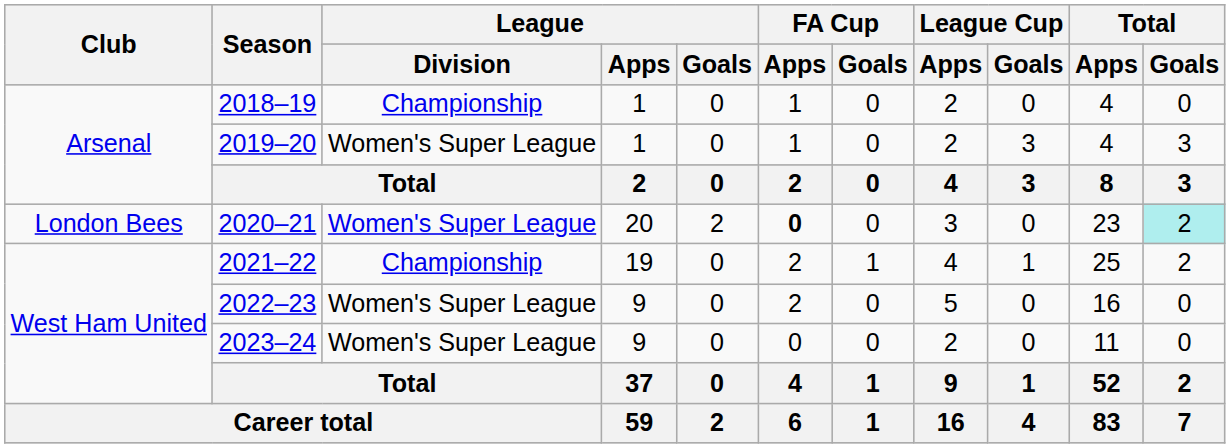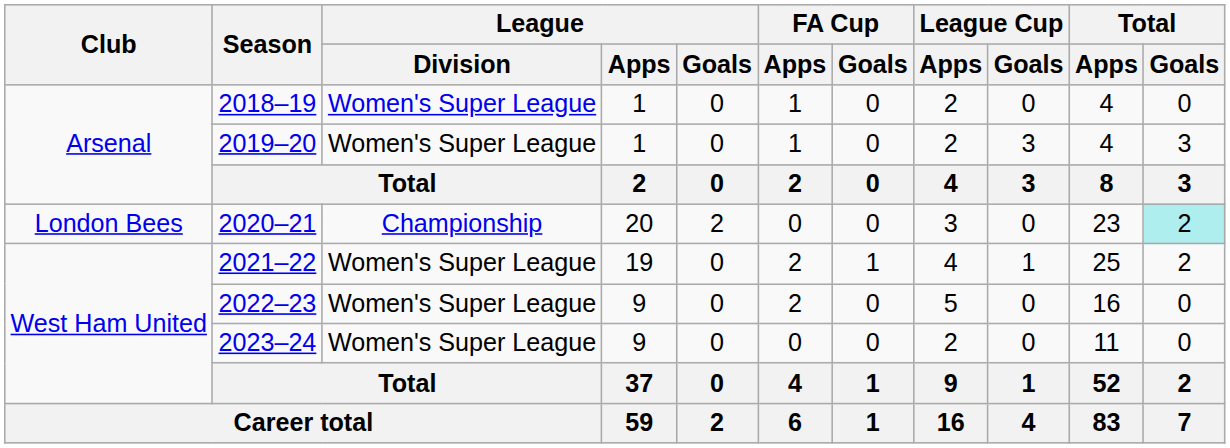2018–19 | League / Division: Championship -> Women's Super League
2020–21 | League / Division: Women's Super League -> Championship
2020–21 | FA Cup / Apps: bold -> normal
2021–22 | League / Division: Championship -> Women's Super League
